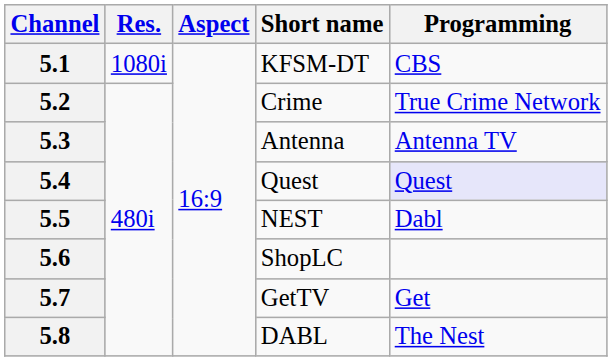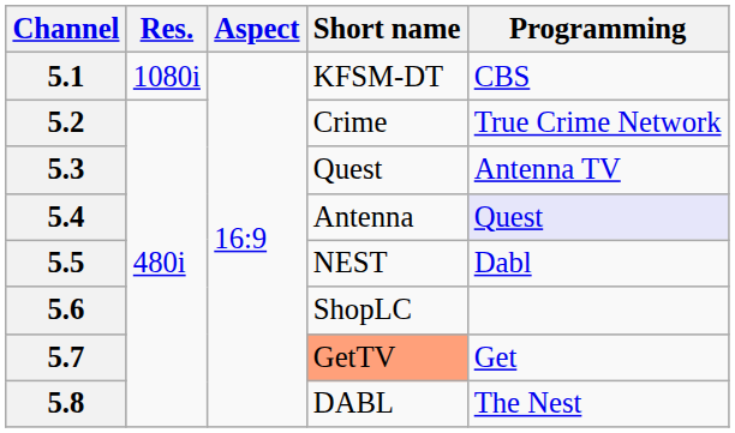5.3 | Short name: Antenna -> Quest
5.4 | Short name: Quest -> Antenna
5.7 | Short name: no background -> lightsalmon background
